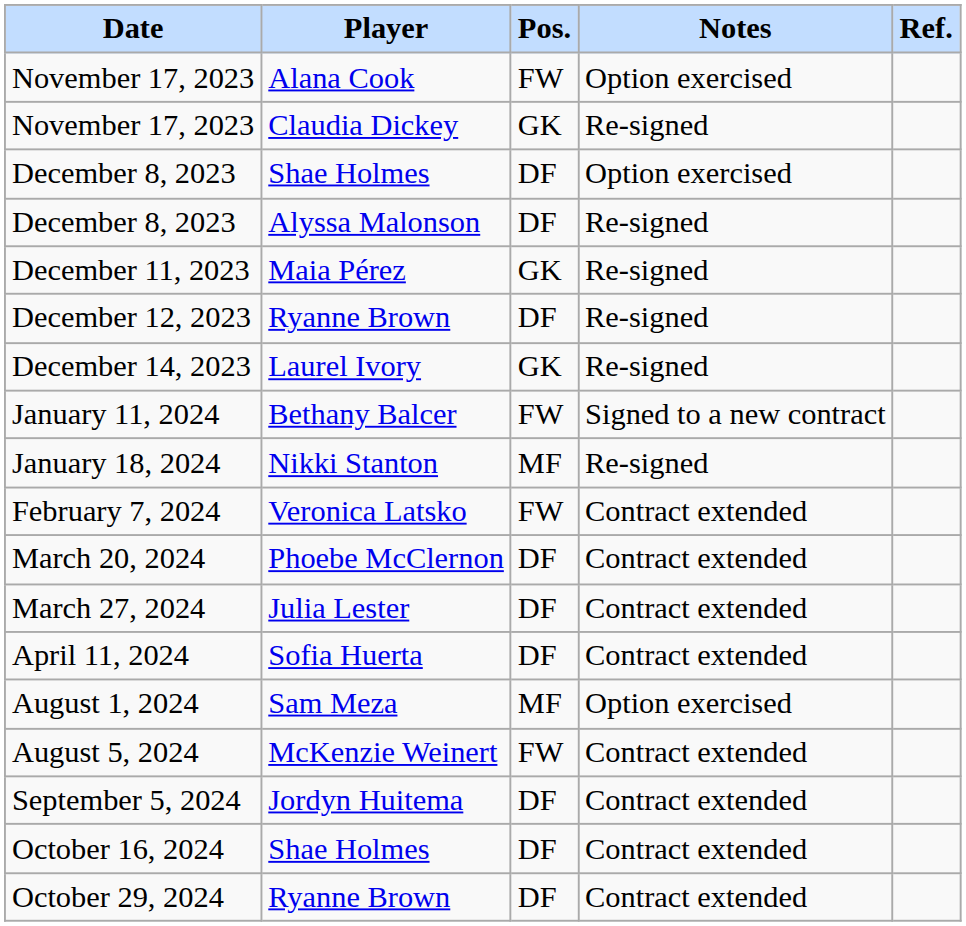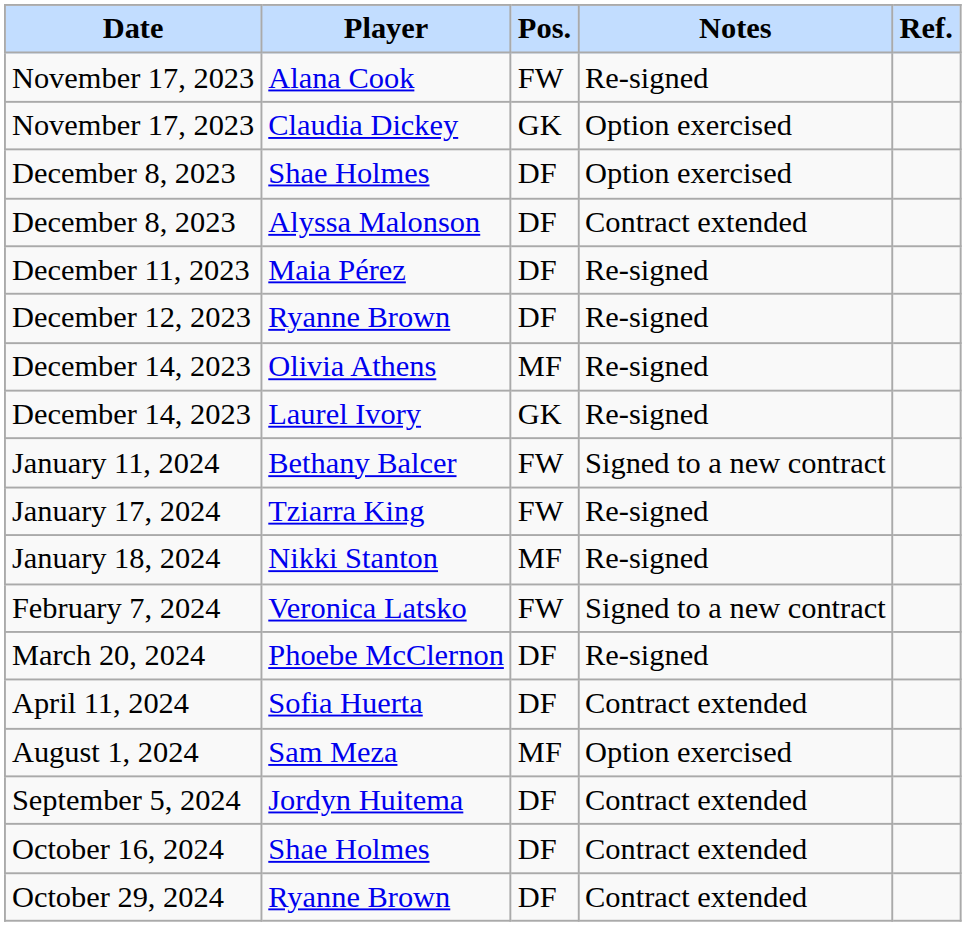Alana Cook | Notes: Option exercised -> Re-signed
Claudia Dickey | Notes: Re-signed -> Option exercised
Alyssa Malonson | Notes: Re-signed -> Contract extended
Maia Pérez | Pos.: GK -> DF
+ row: December 14, 2023 | Olivia Athens | MF | Re-signed
+ row: January 17, 2024 | Tziarra King | FW | Re-signed
Veronica Latsko | Notes: Contract extended -> Signed to a new contract
Phoebe McClernon | Notes: Contract extended -> Re-signed
- row: March 27, 2024 | Julia Lester | DF | Contract extended
- row: August 5, 2024 | McKenzie Weinert | FW | Contract extended
